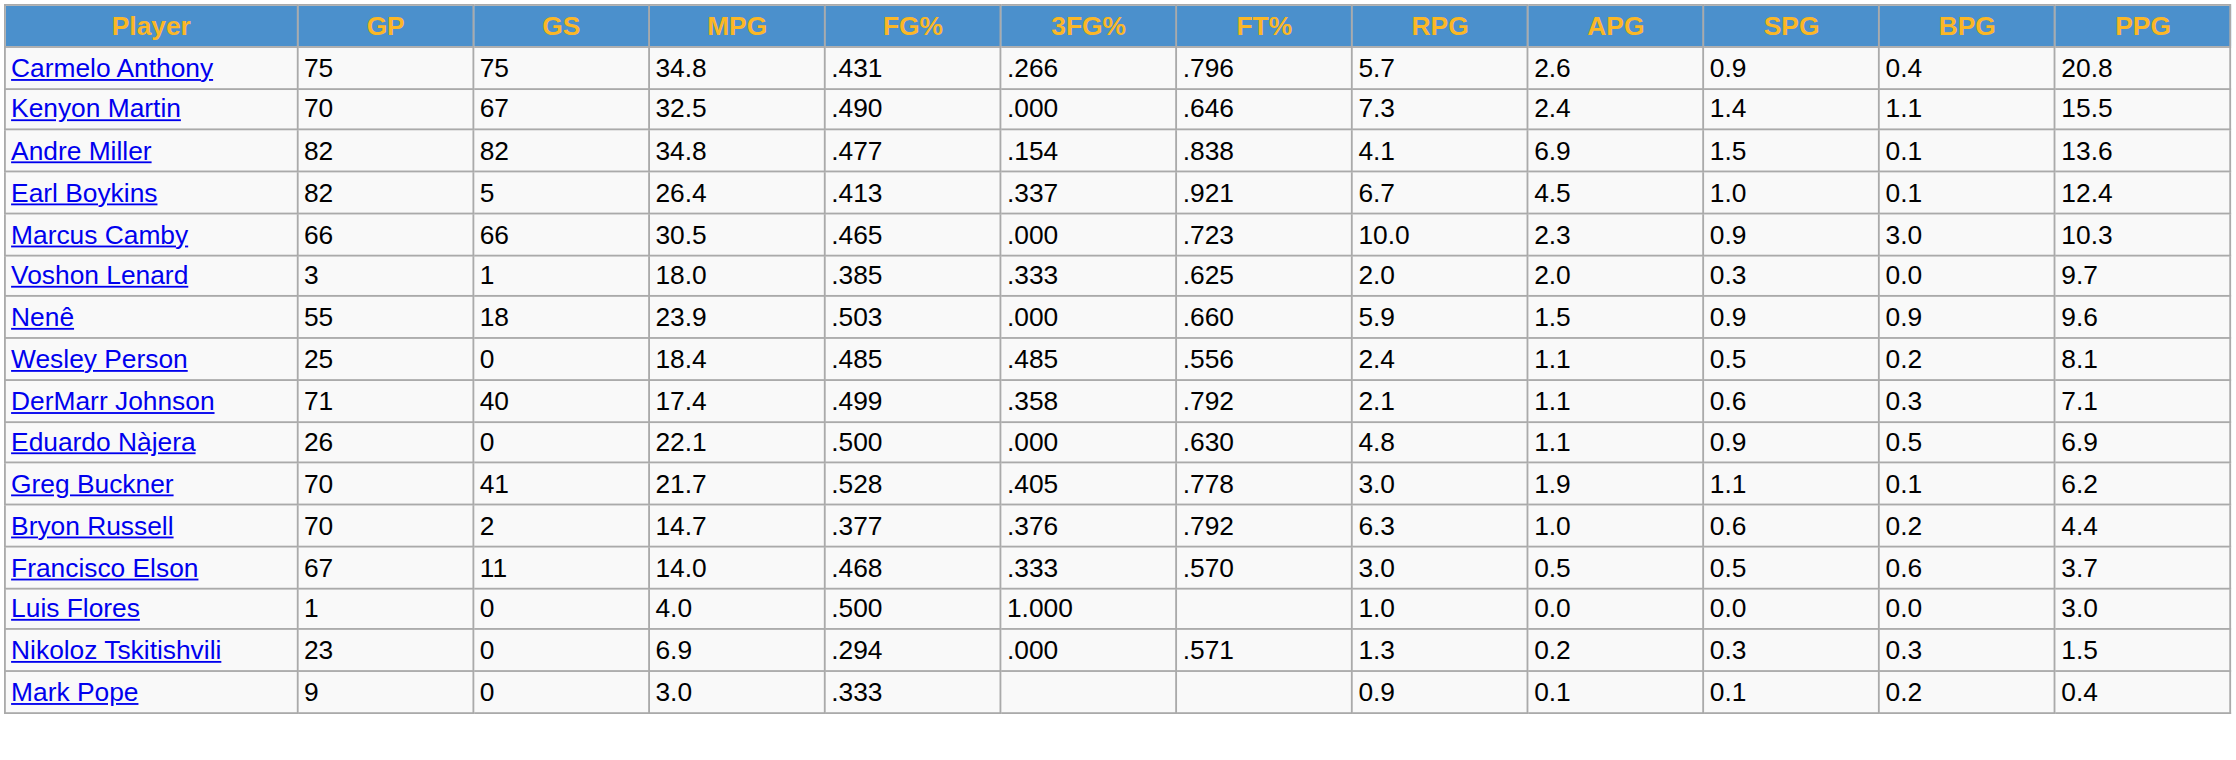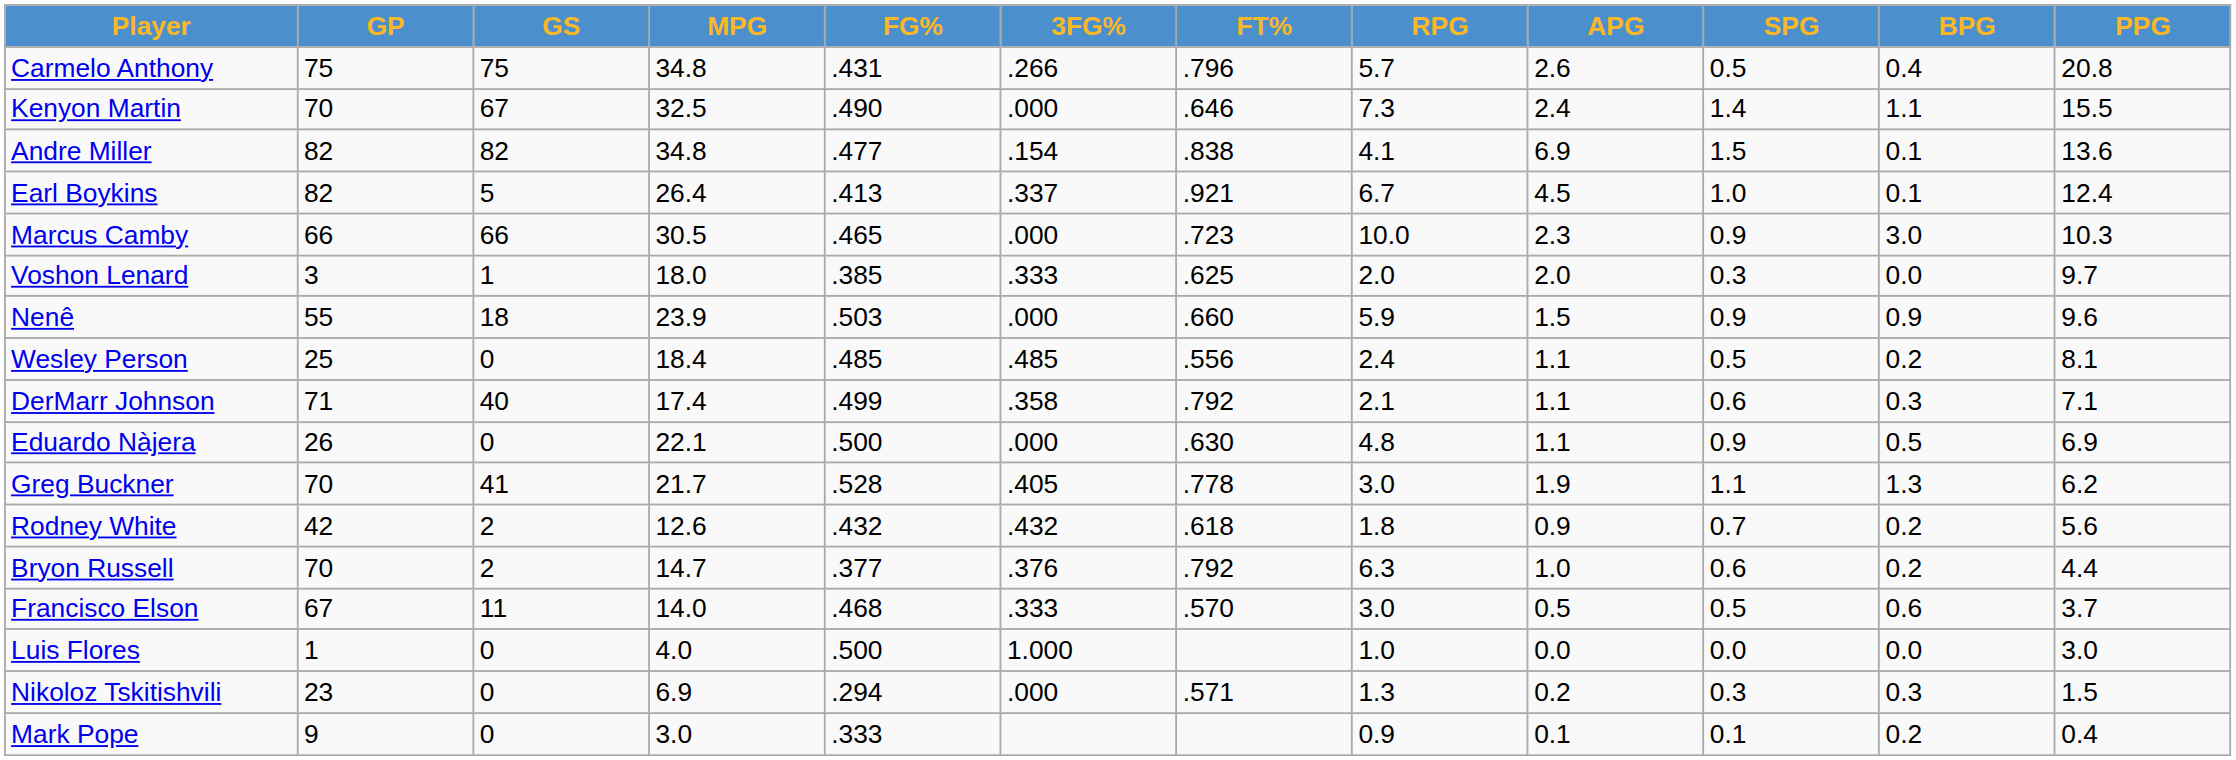Carmelo Anthony | SPG: 0.9 -> 0.5
Greg Buckner | BPG: 0.1 -> 1.3
+ row: Rodney White | 42 | 2 | 12.6 | .432 | .432 | .618 | 1.8 | 0.9 | 0.7 | 0.2 | 5.6
